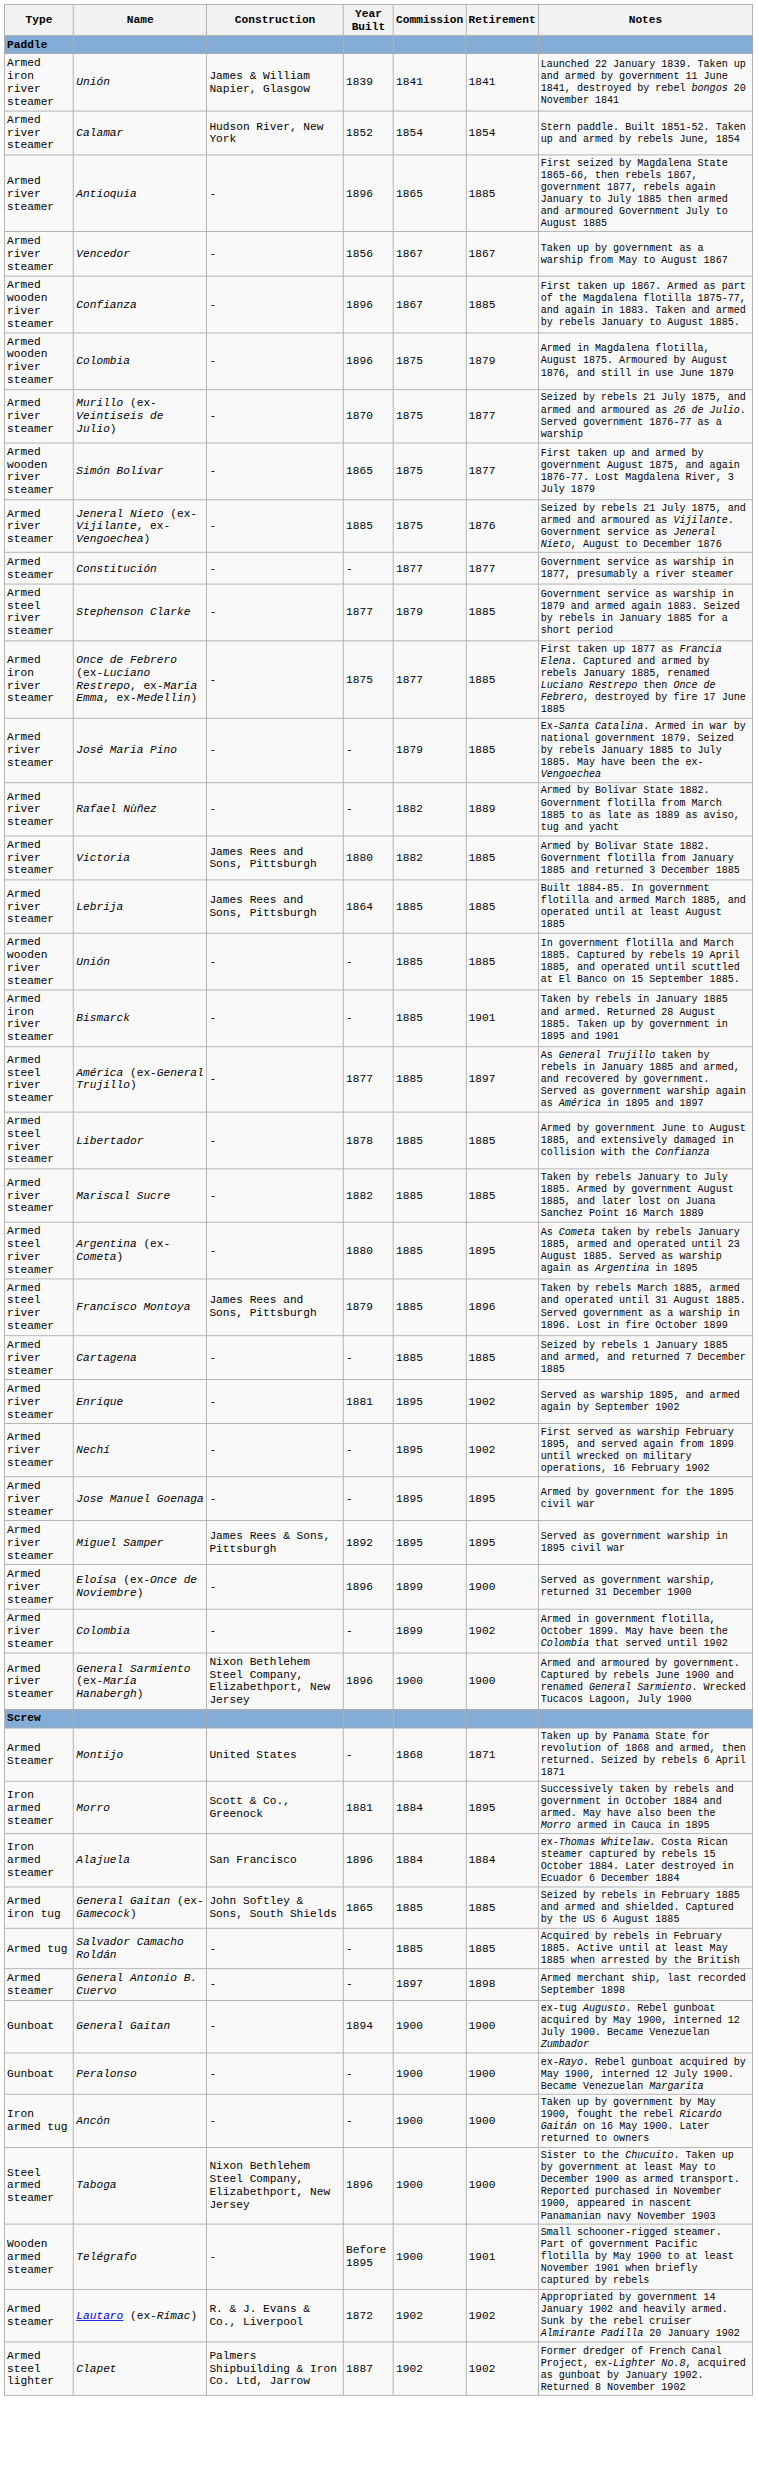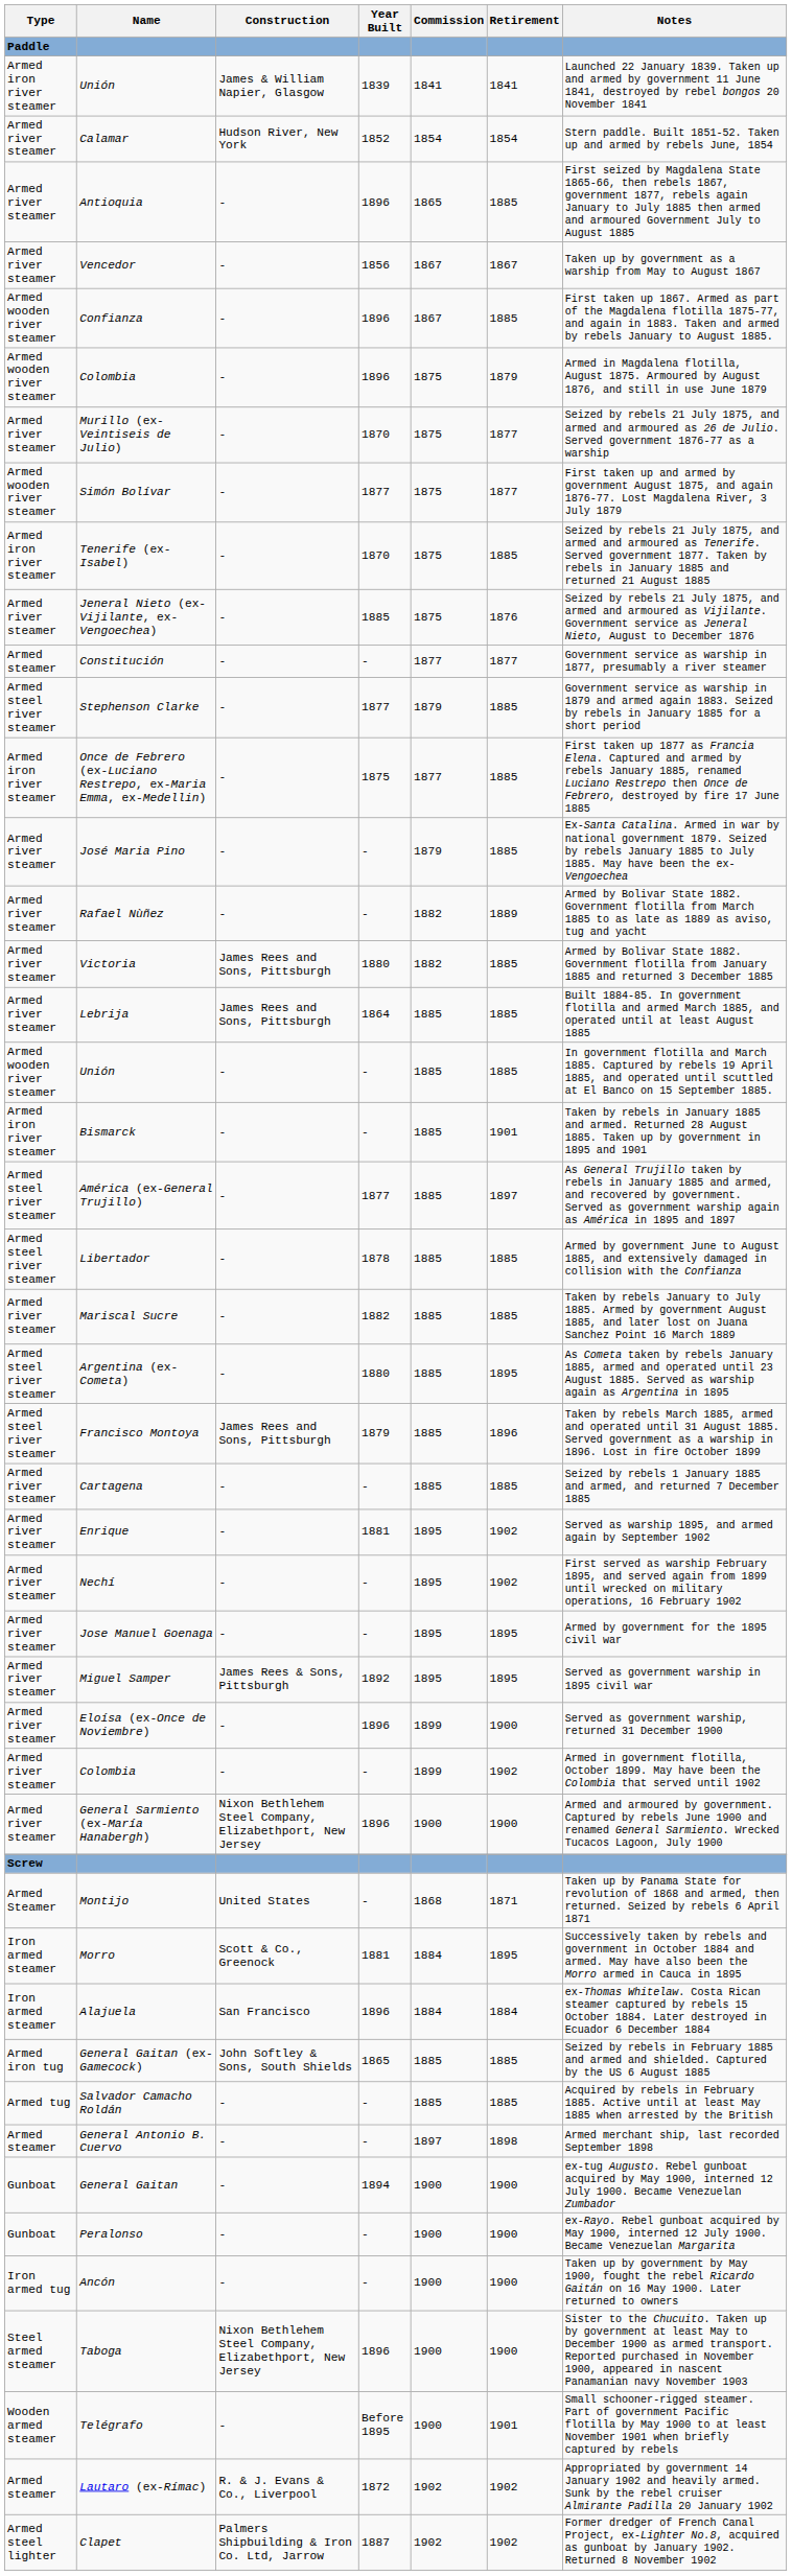Simón Bolívar | Year Built: 1865 -> 1877
+ row: Armed iron river steamer | Tenerife (ex-Isabel) | - | 1870 | 1875 | 1885 | Seized by rebels 21 July 1875, and armed and armoured as Tenerife. Served government 1877. Taken by rebels in January 1885 and returned 21 August 1885
